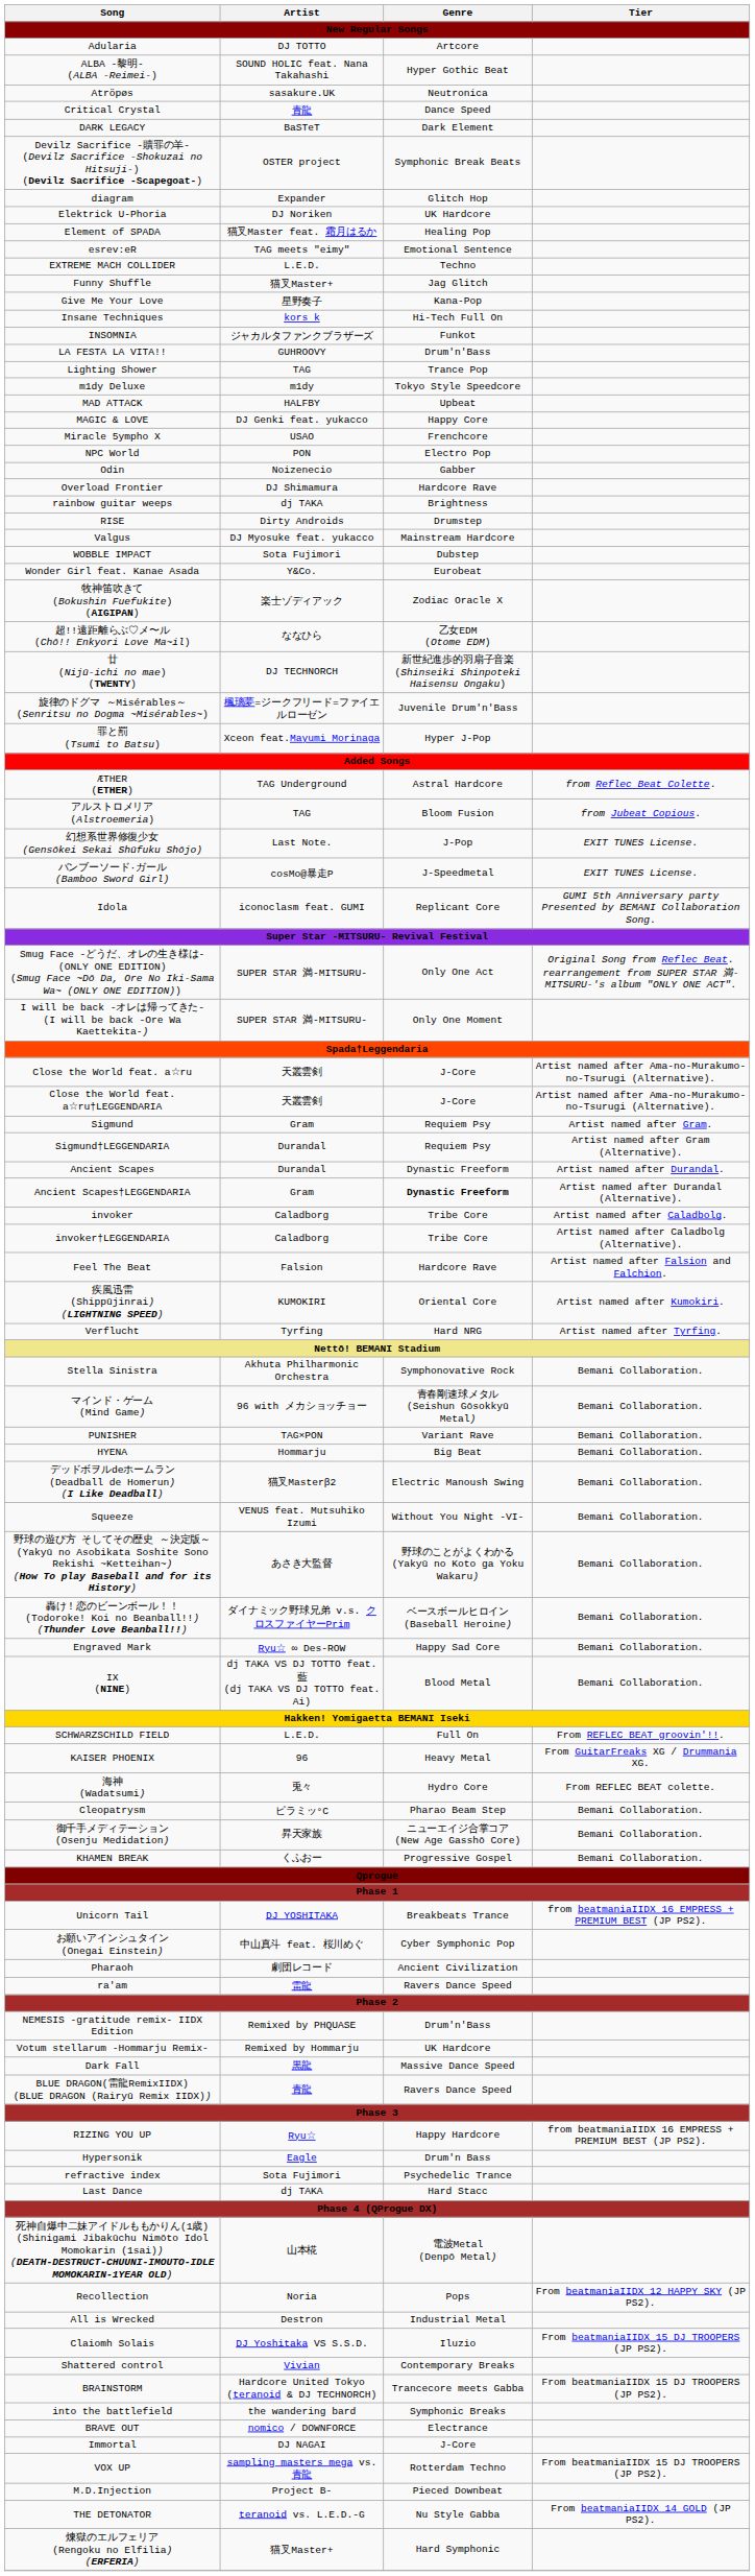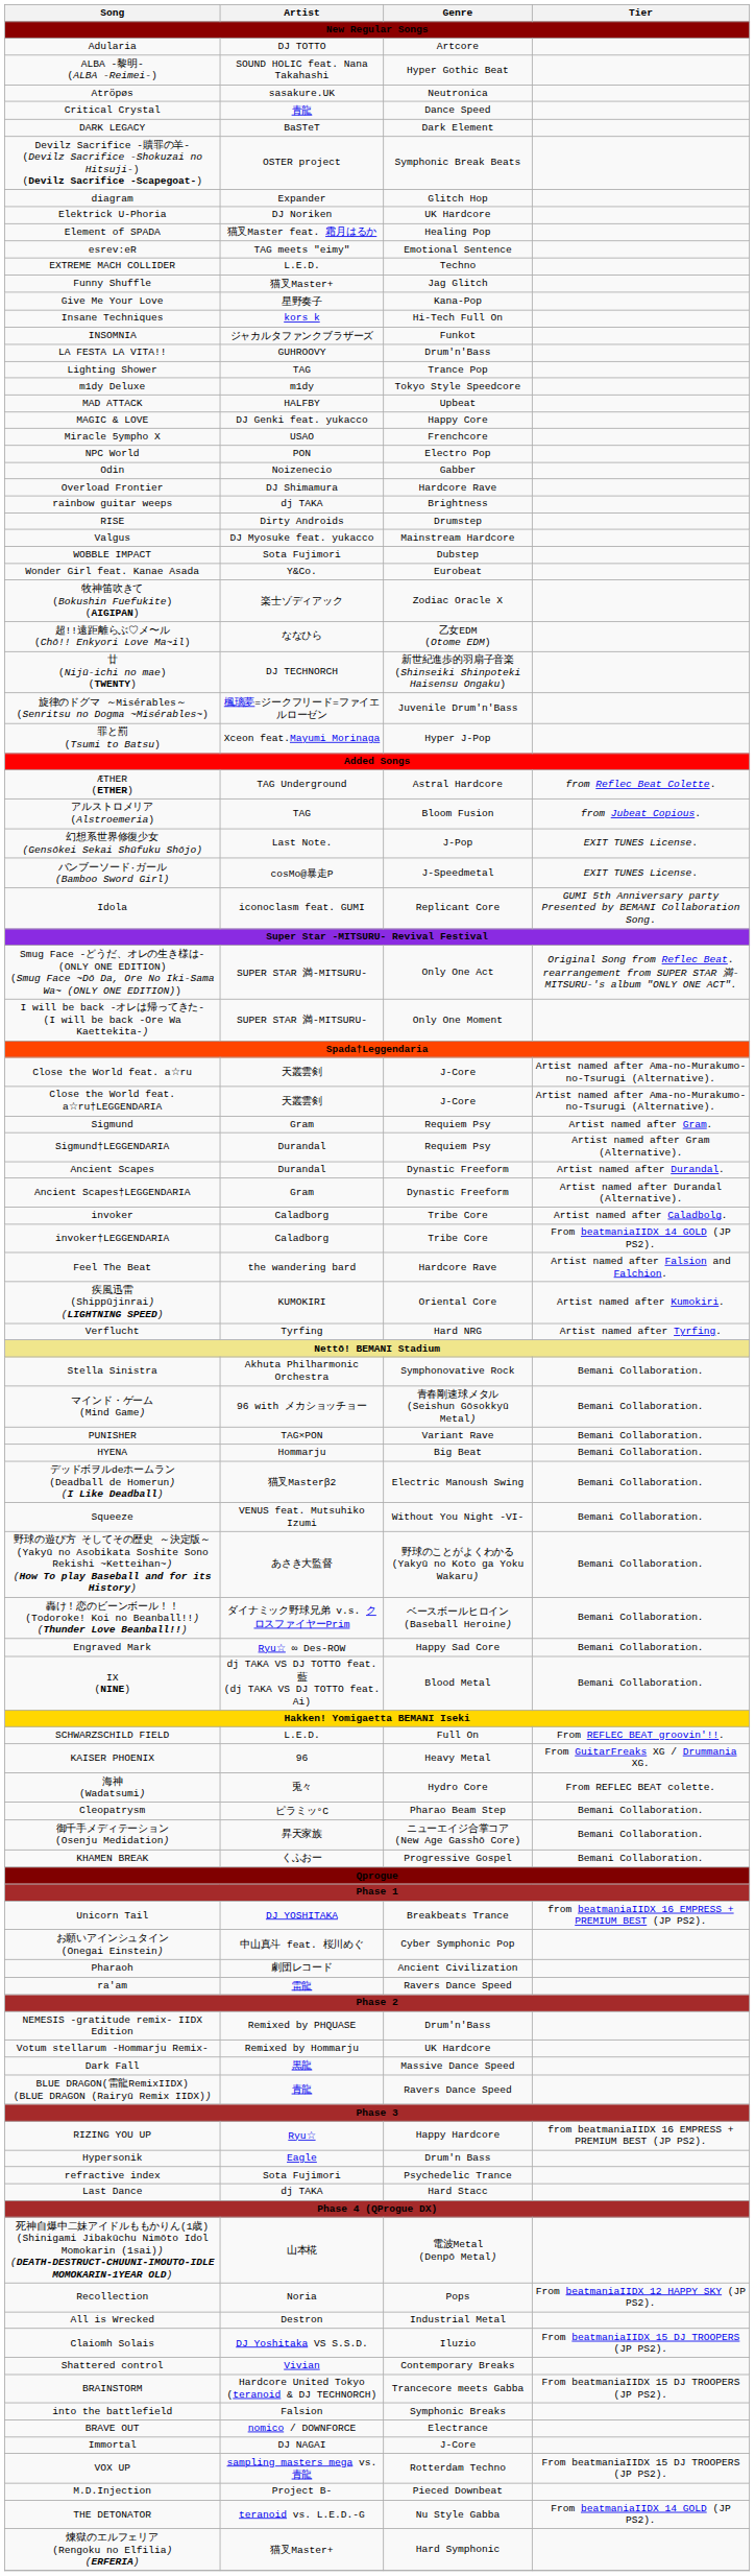Ancient Scapes†LEGGENDARIA | Genre: bold -> normal
invoker†LEGGENDARIA | Tier: Artist named after Caladbolg (Alternative). -> From beatmaniaIIDX 14 GOLD (JP PS2).
Feel The Beat | Artist: Falsion -> the wandering bard
into the battlefield | Artist: the wandering bard -> Falsion
